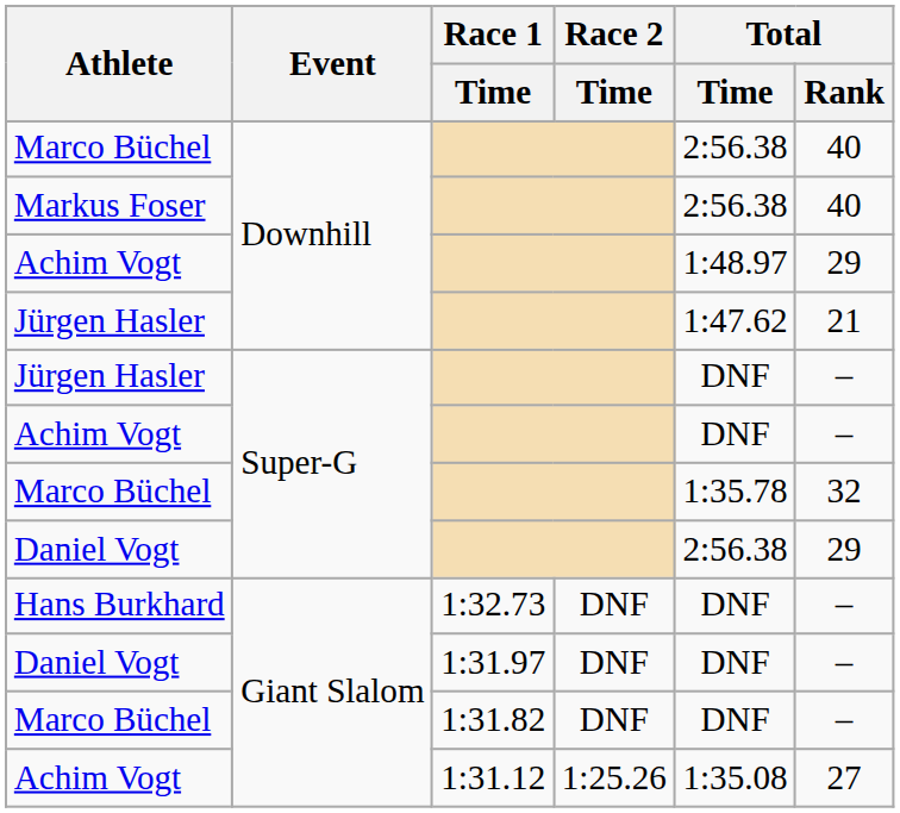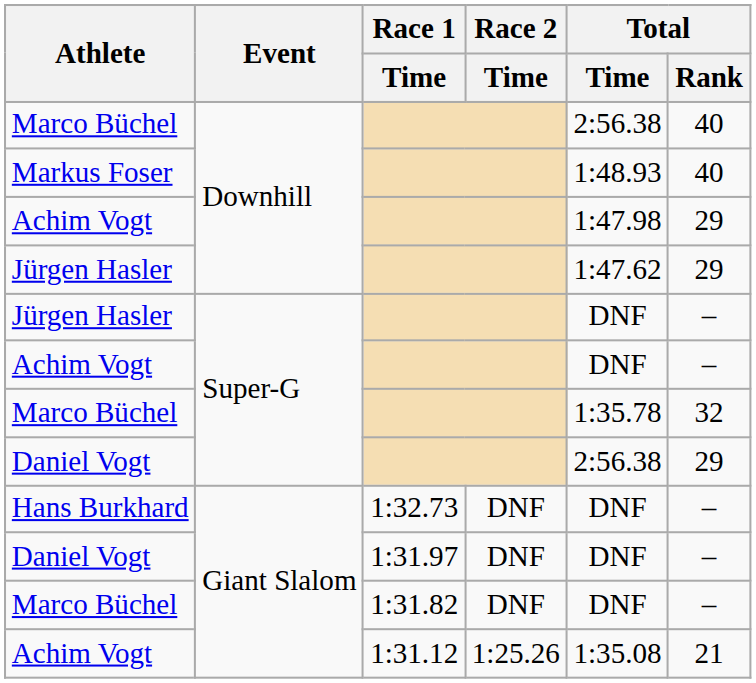Markus Foser | Total / Time: 2:56.38 -> 1:48.93
Achim Vogt / Downhill | Total / Time: 1:48.97 -> 1:47.98
Jürgen Hasler / Downhill | Total / Rank: 21 -> 29
Achim Vogt / Giant Slalom | Total / Rank: 27 -> 21
